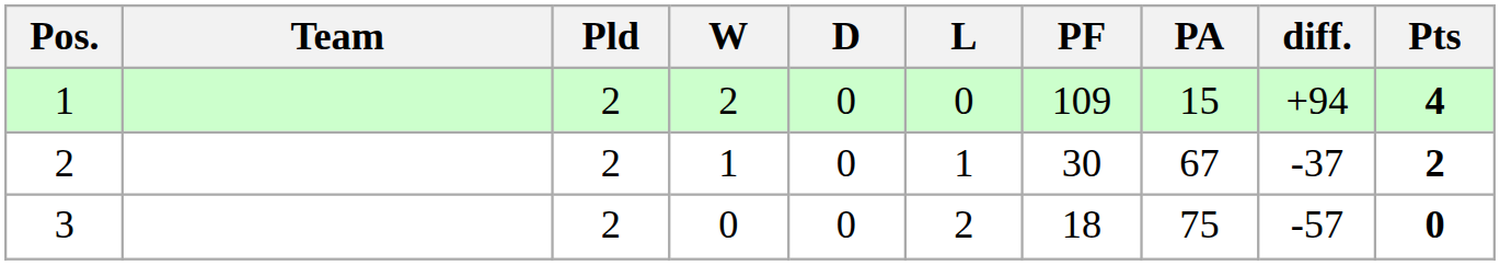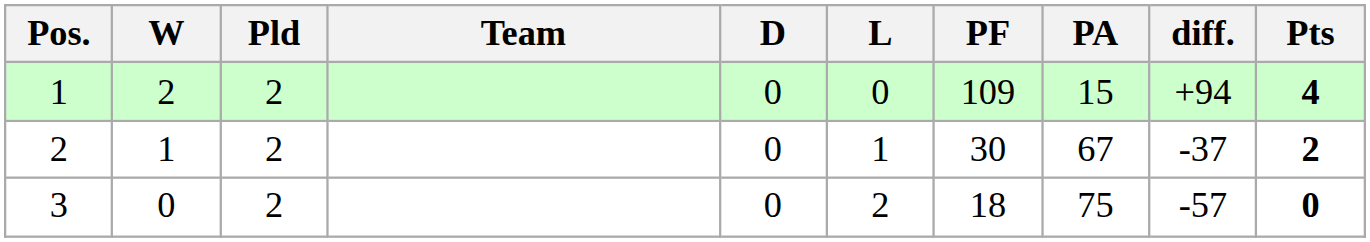columns swapped: Team <-> W
